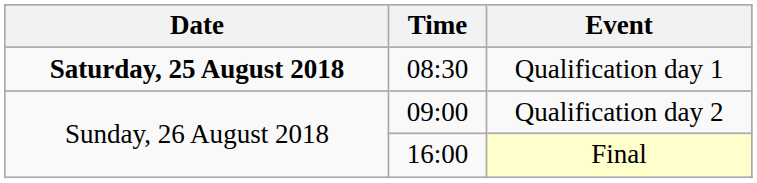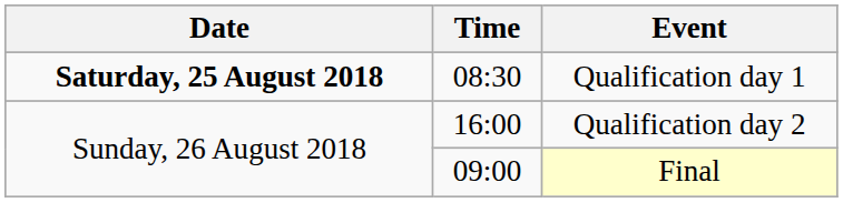Qualification day 2 | Time: 09:00 -> 16:00
Final | Time: 16:00 -> 09:00
